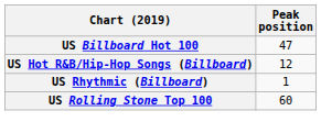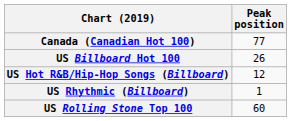+ row: Canada (Canadian Hot 100) | 77
US Billboard Hot 100 | Peak position: 47 -> 26
